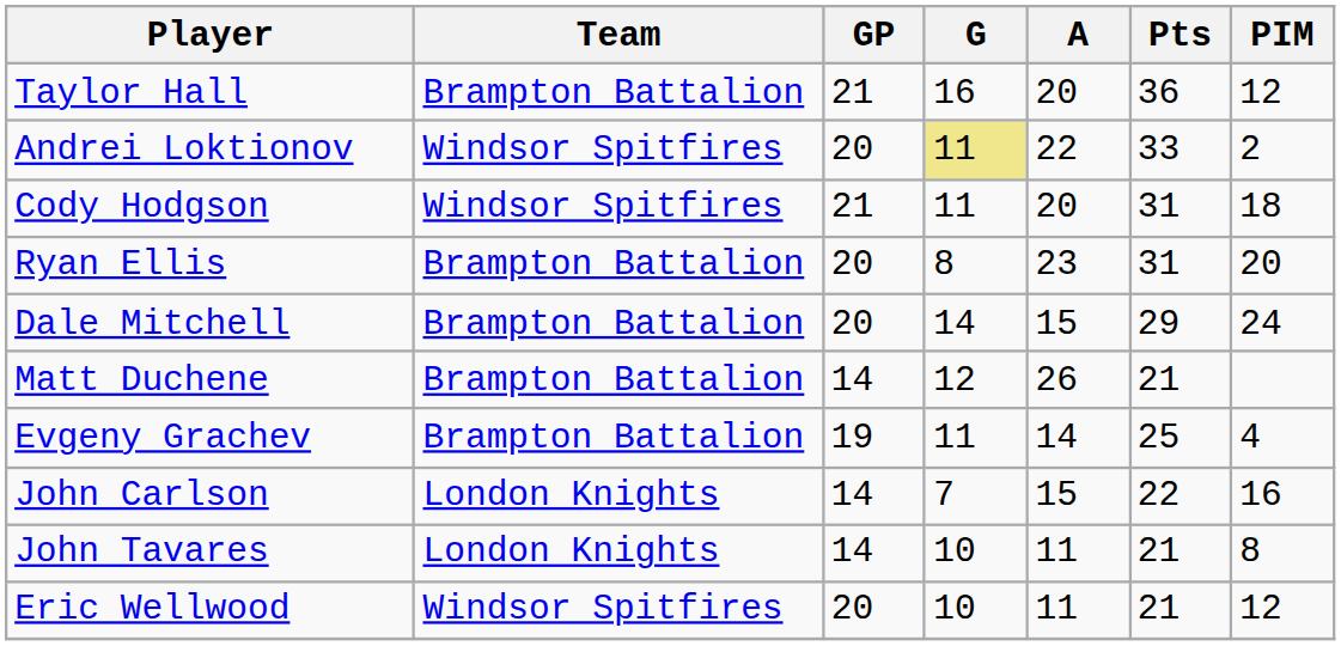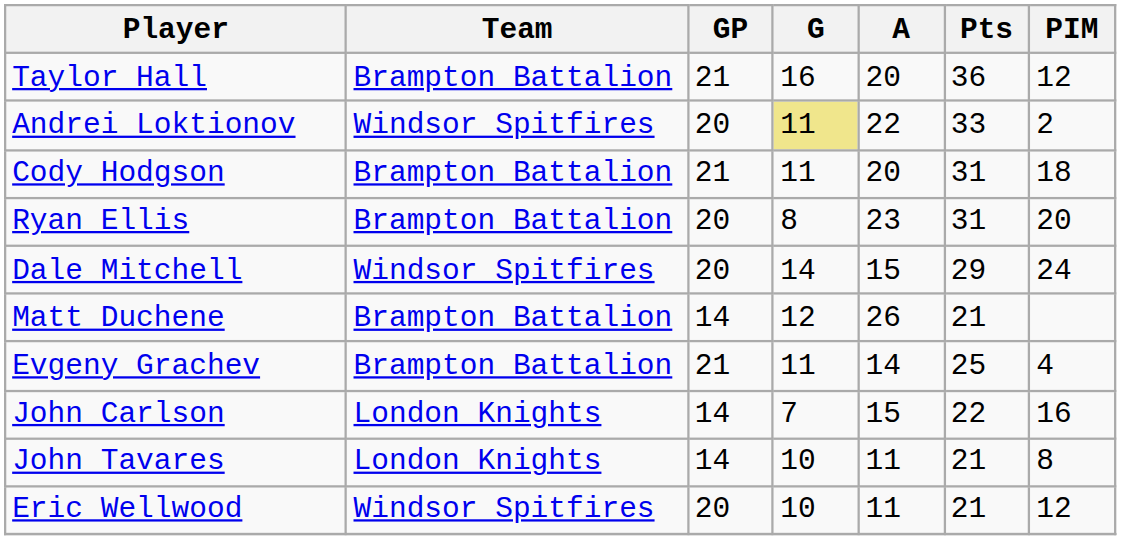Cody Hodgson | Team: Windsor Spitfires -> Brampton Battalion
Dale Mitchell | Team: Brampton Battalion -> Windsor Spitfires
Evgeny Grachev | GP: 19 -> 21
